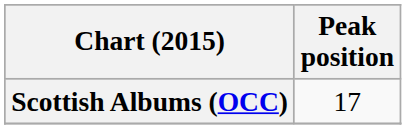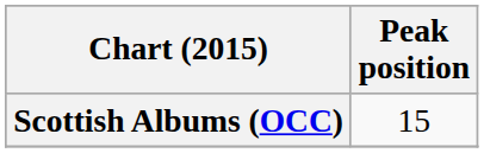Scottish Albums (OCC) | Peak position: 17 -> 15
